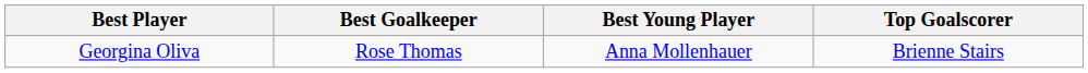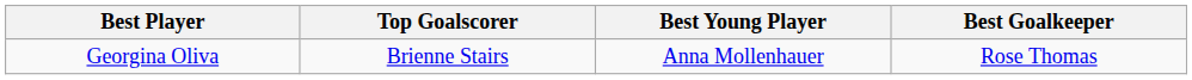columns swapped: Best Goalkeeper <-> Top Goalscorer
